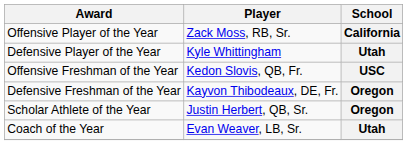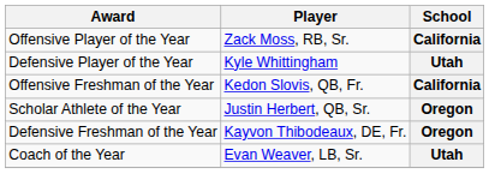Offensive Freshman of the Year | School: USC -> California
rows swapped: Defensive Freshman of the Year <-> Scholar Athlete of the Year
